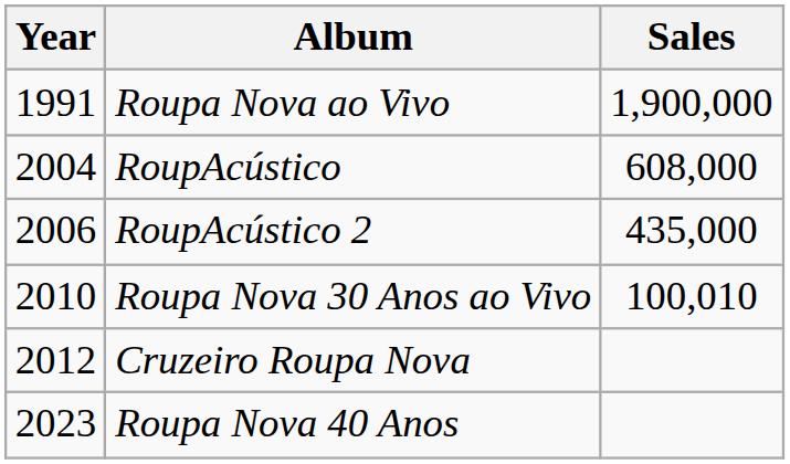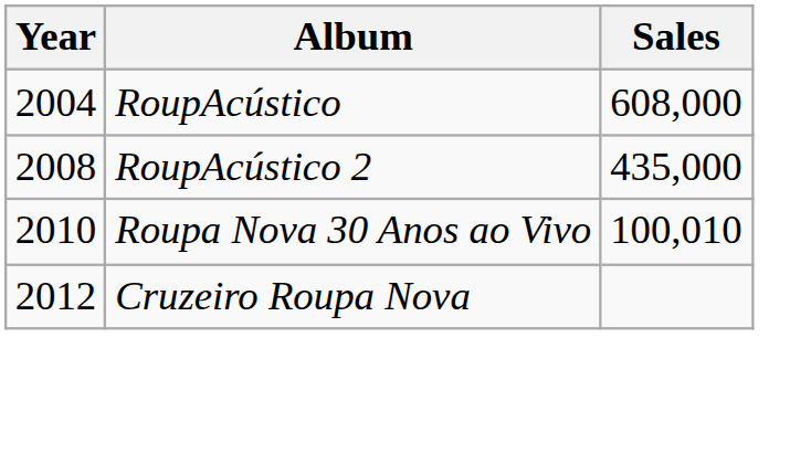- row: 1991 | Roupa Nova ao Vivo | 1,900,000
RoupAcústico 2 | Year: 2006 -> 2008
- row: 2023 | Roupa Nova 40 Anos
